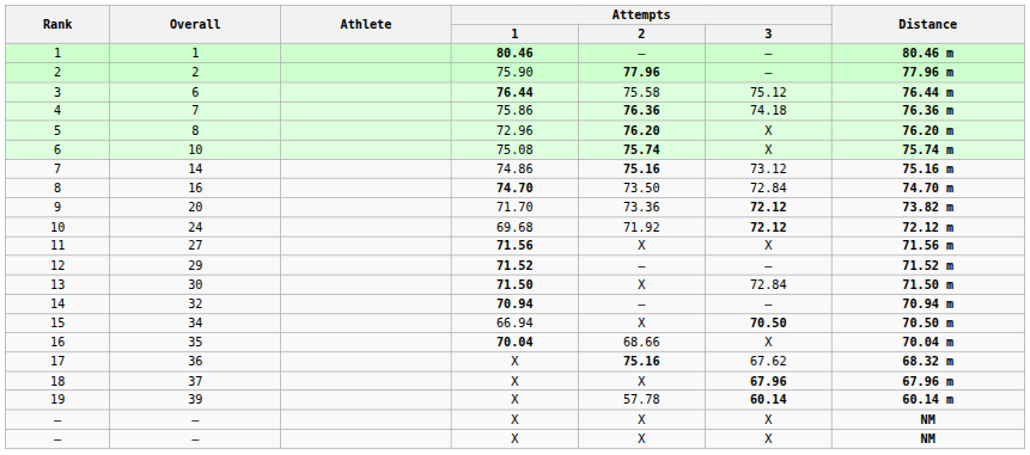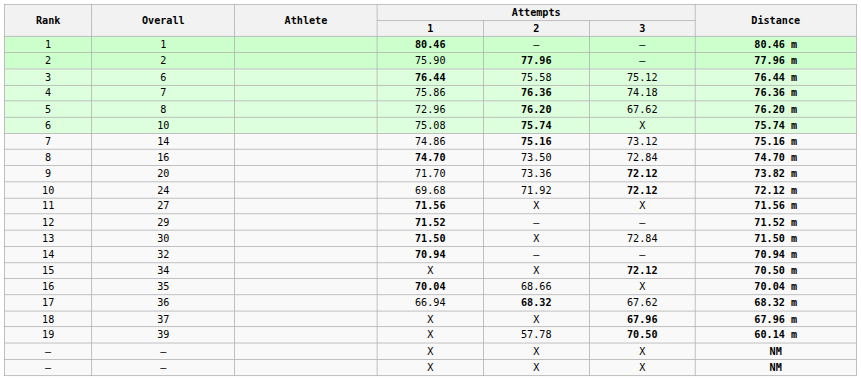5 | Attempts / 3: X -> 67.62
15 | Attempts / 1: 66.94 -> X
15 | Attempts / 3: 70.50 -> 72.12
17 | Attempts / 1: X -> 66.94
17 | Attempts / 2: 75.16 -> 68.32
19 | Attempts / 3: 60.14 -> 70.50
